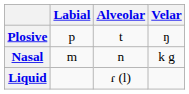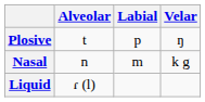columns swapped: Labial <-> Alveolar
